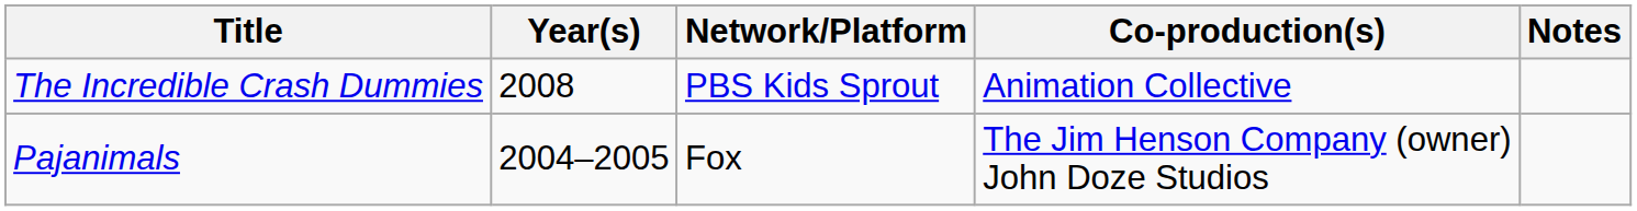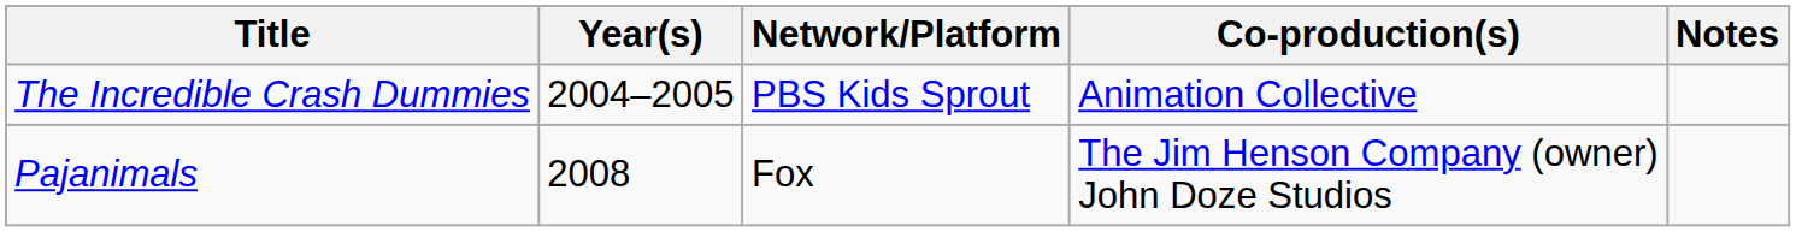The Incredible Crash Dummies | Year(s): 2008 -> 2004–2005
Pajanimals | Year(s): 2004–2005 -> 2008
